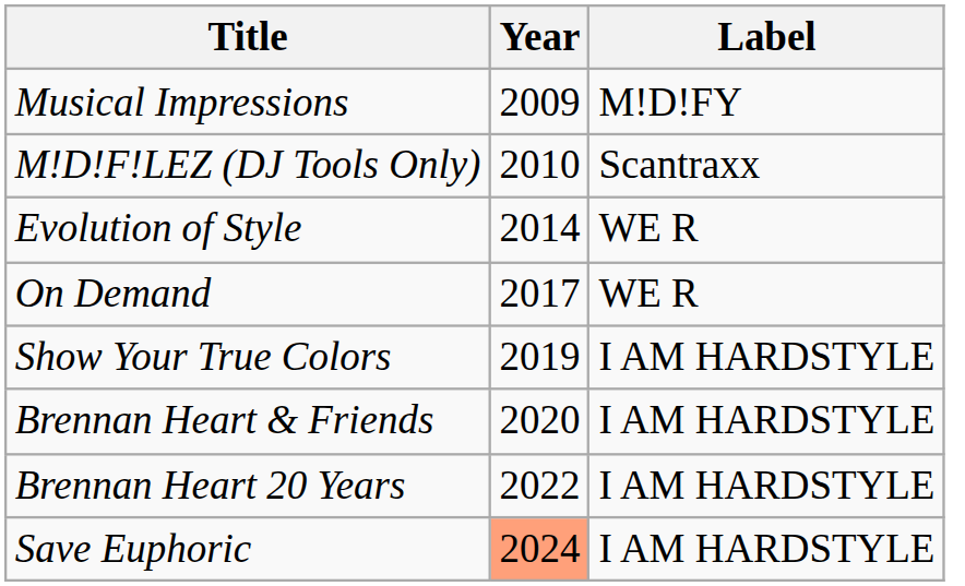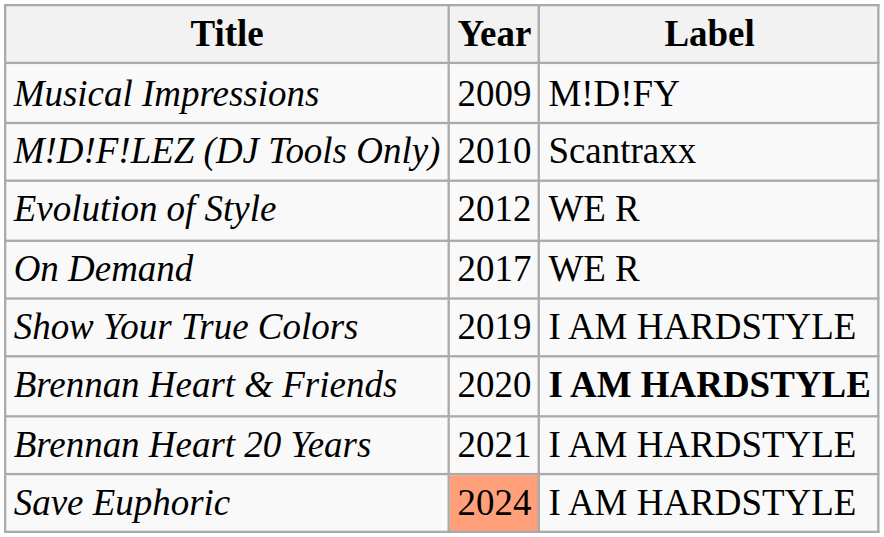Evolution of Style | Year: 2014 -> 2012
Brennan Heart & Friends | Label: normal -> bold
Brennan Heart 20 Years | Year: 2022 -> 2021
